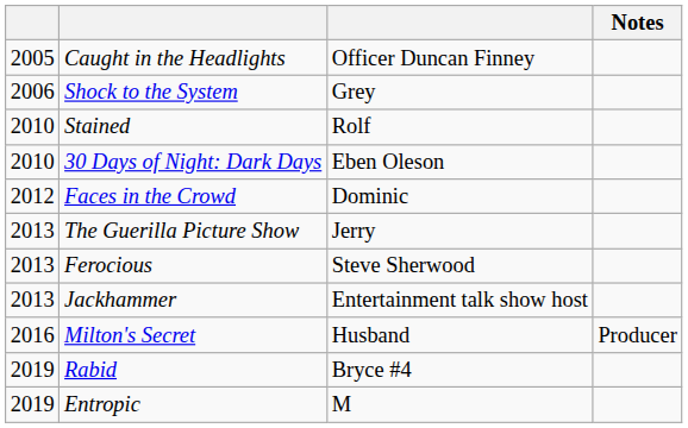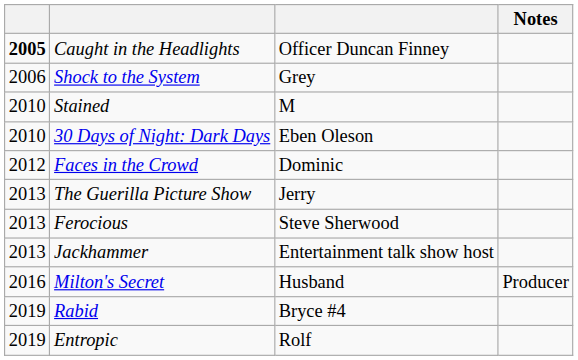Caught in the Headlights | column 1: normal -> bold
Stained | column 3: Rolf -> M
Entropic | column 3: M -> Rolf
